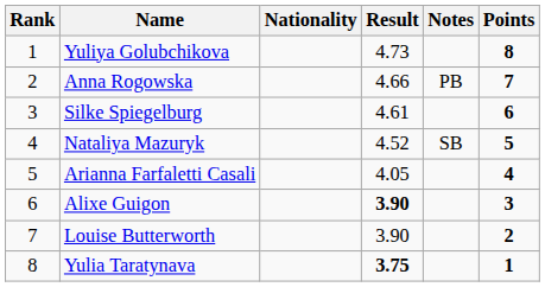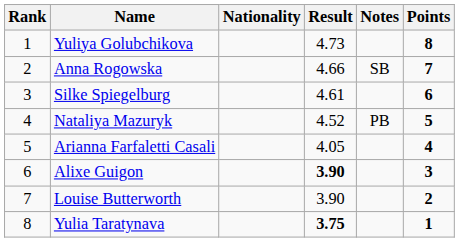Anna Rogowska | Notes: PB -> SB
Nataliya Mazuryk | Notes: SB -> PB
